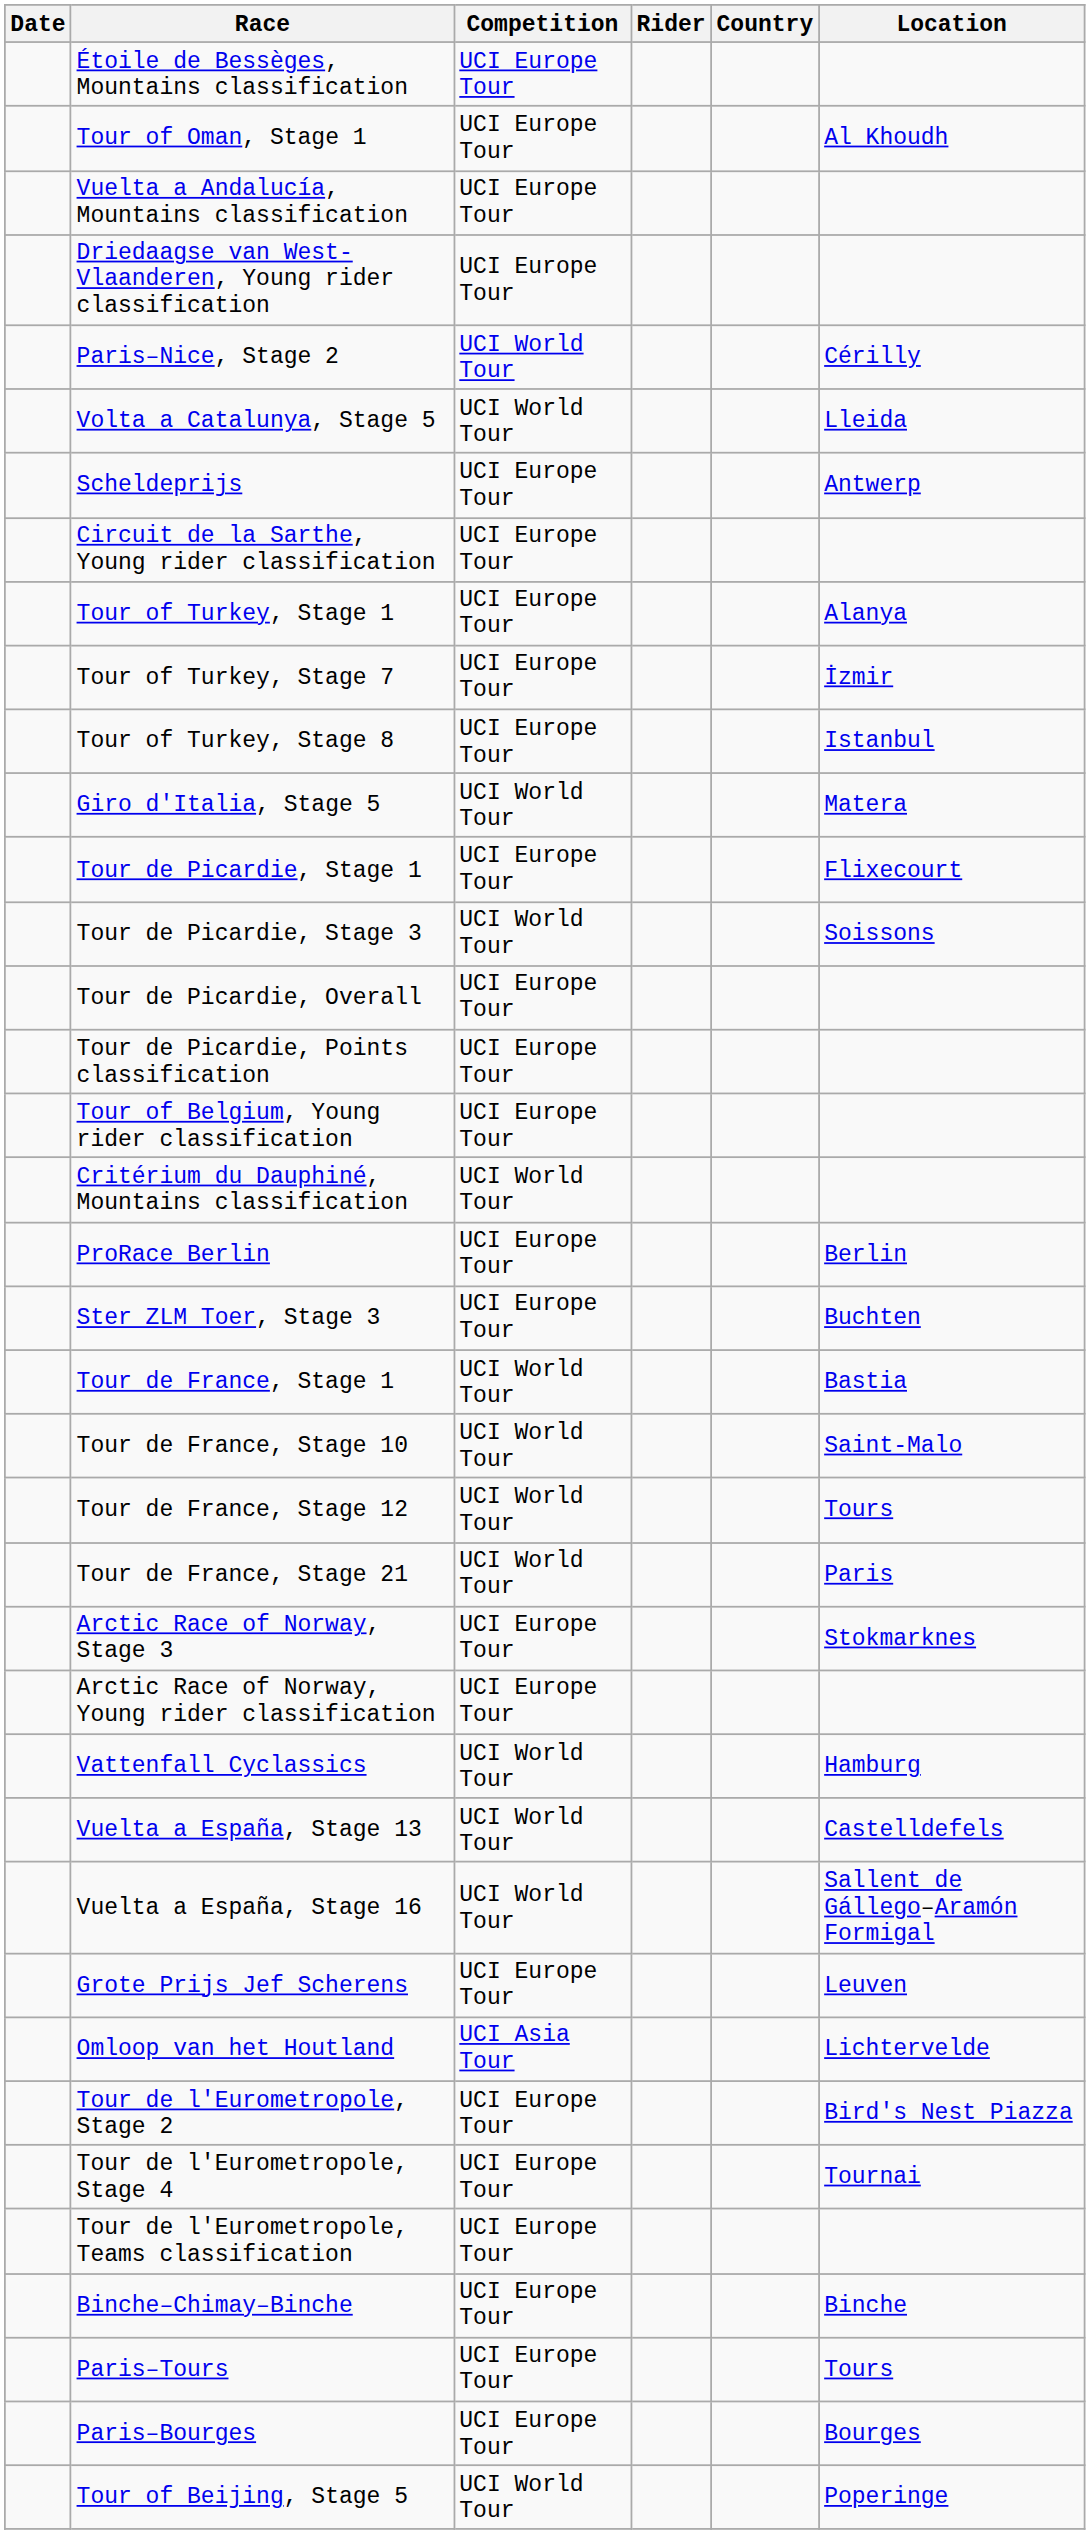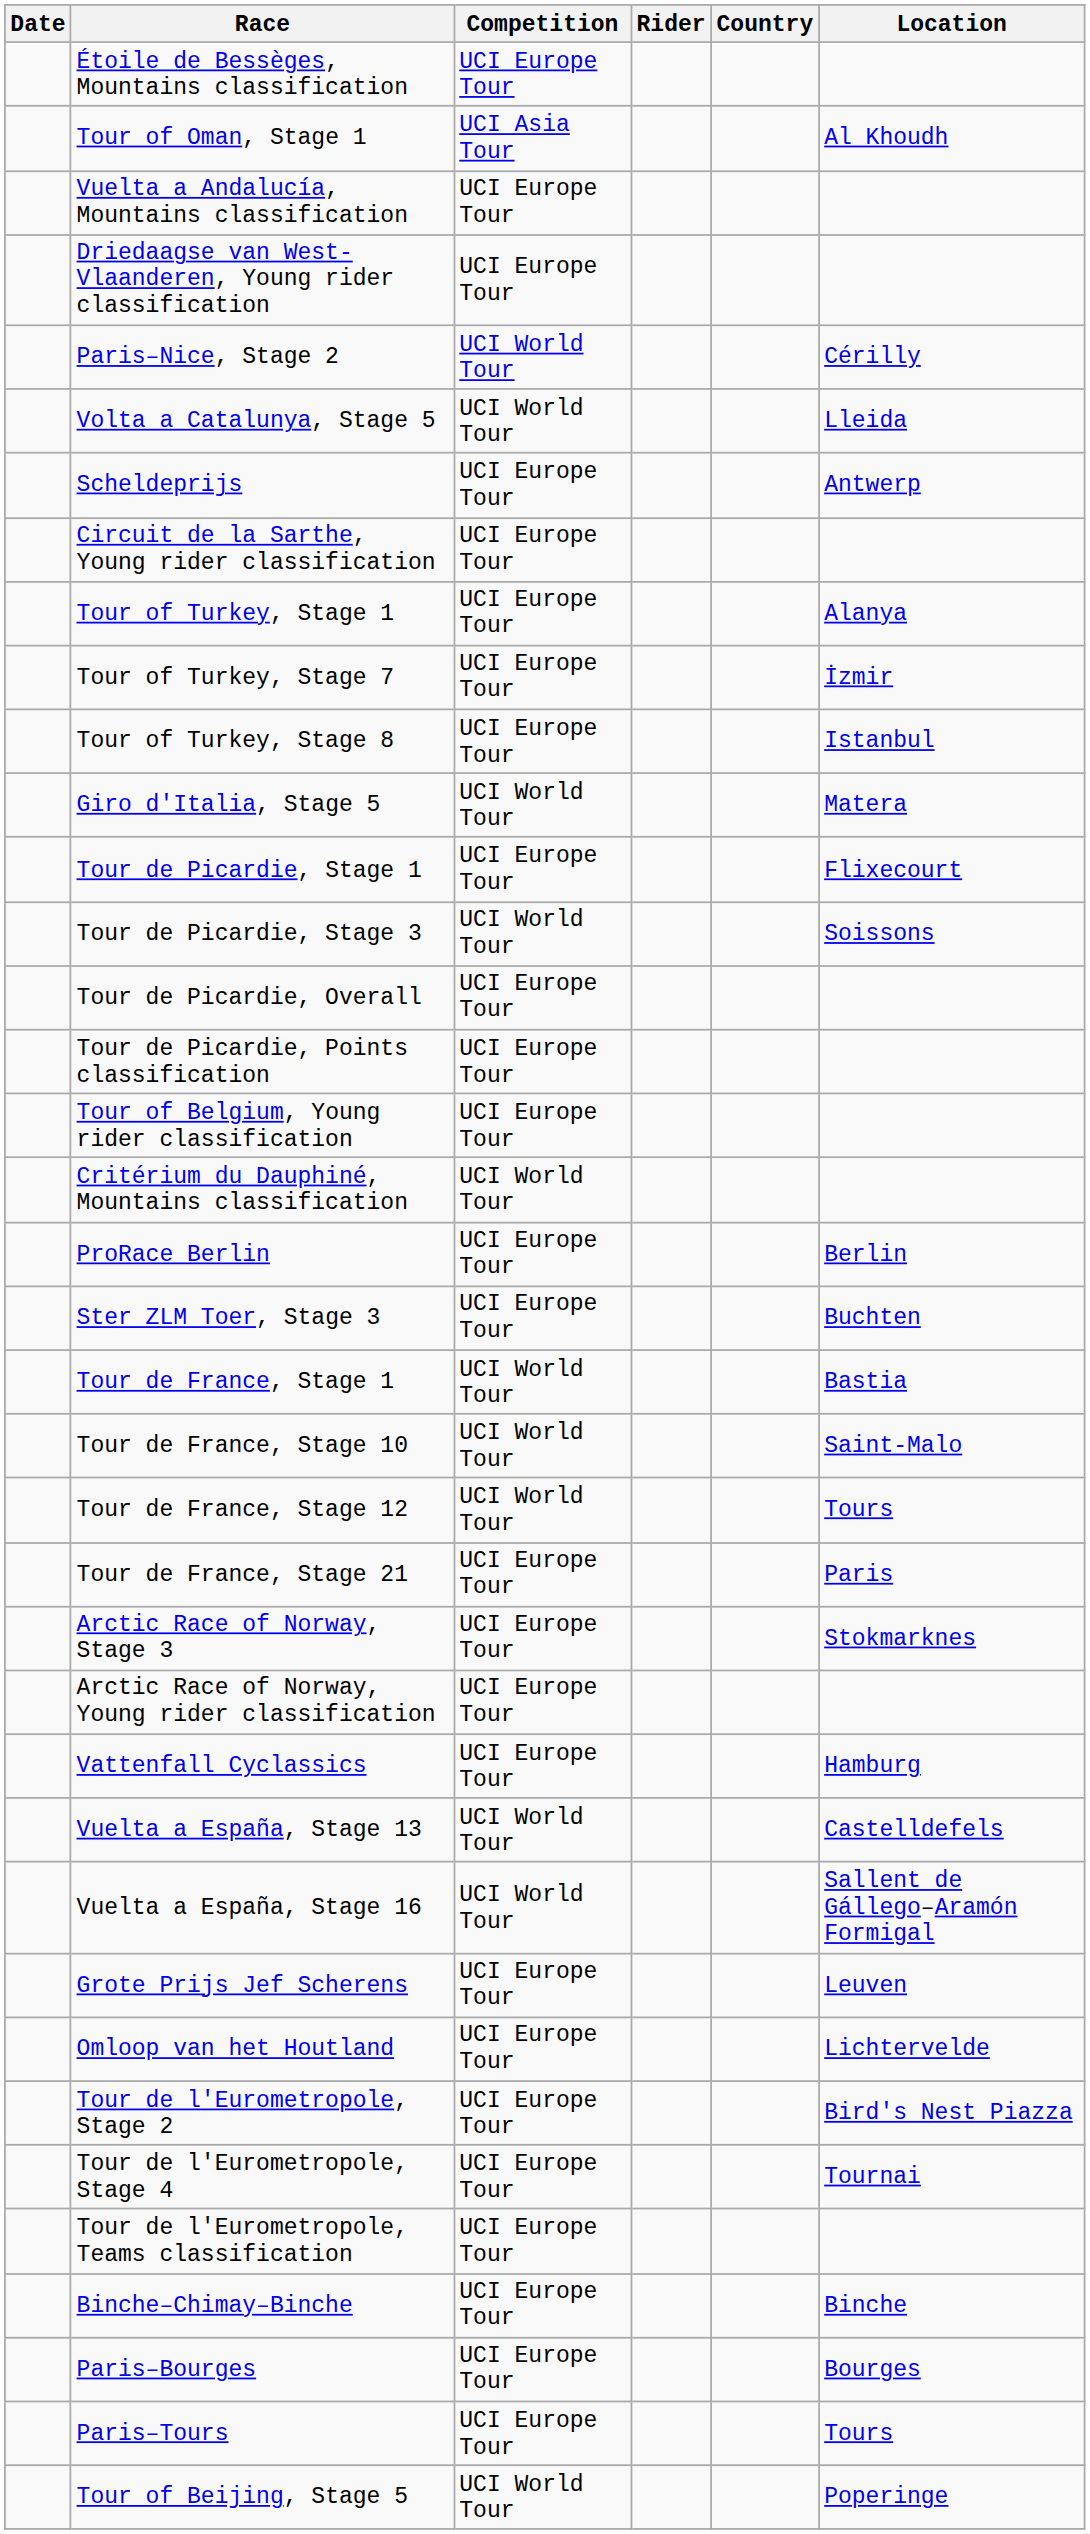Tour of Oman, Stage 1 | Competition: UCI Europe Tour -> UCI Asia Tour
Tour de France, Stage 21 | Competition: UCI World Tour -> UCI Europe Tour
Vattenfall Cyclassics | Competition: UCI World Tour -> UCI Europe Tour
Omloop van het Houtland | Competition: UCI Asia Tour -> UCI Europe Tour
rows swapped: Paris–Bourges <-> Paris–Tours
